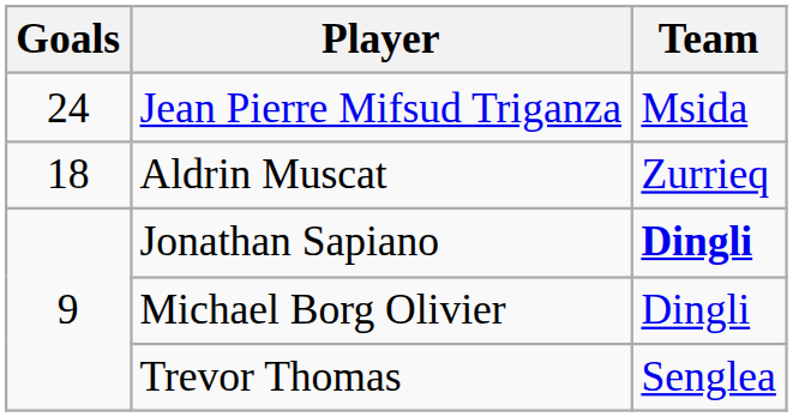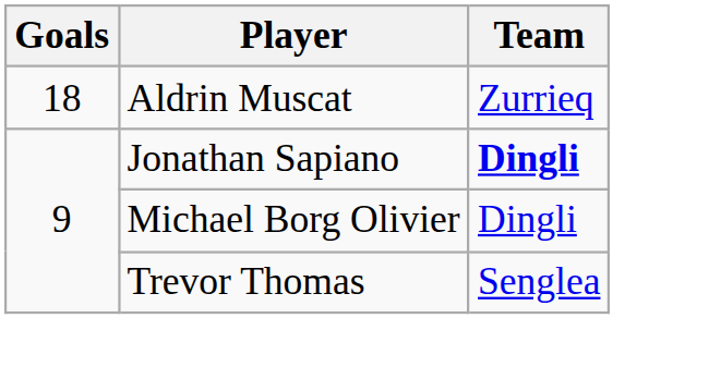- row: 24 | Jean Pierre Mifsud Triganza | Msida
